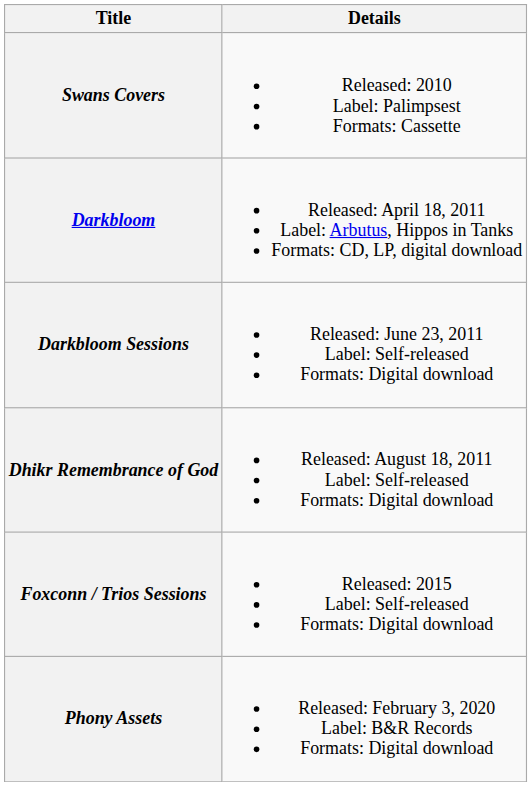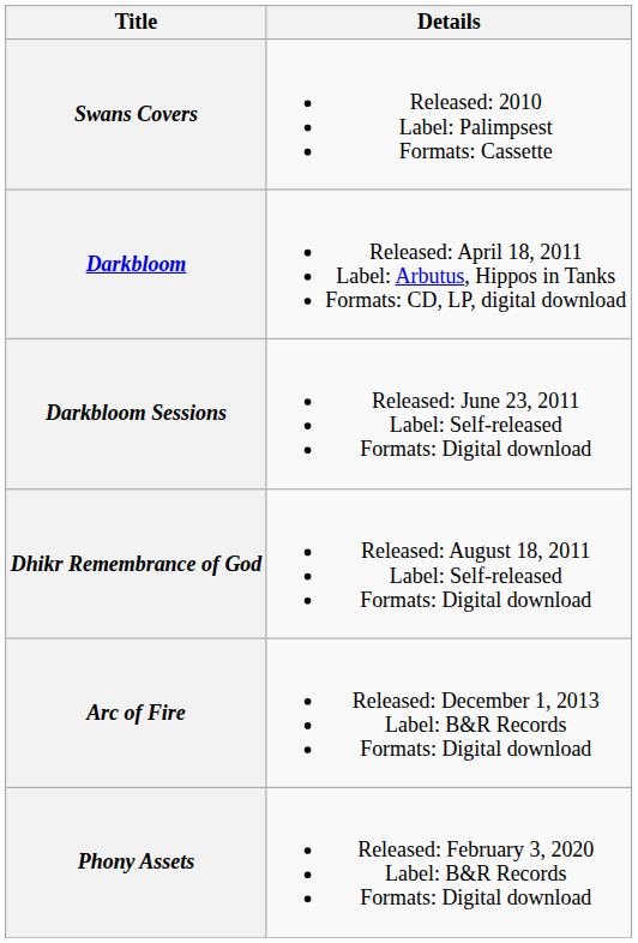+ row: Arc of Fire | Released: December 1, 2013 Label: B&R Records Formats: Digital download
- row: Foxconn / Trios Sessions | Released: 2015 Label: Self-released Formats: Digital download
